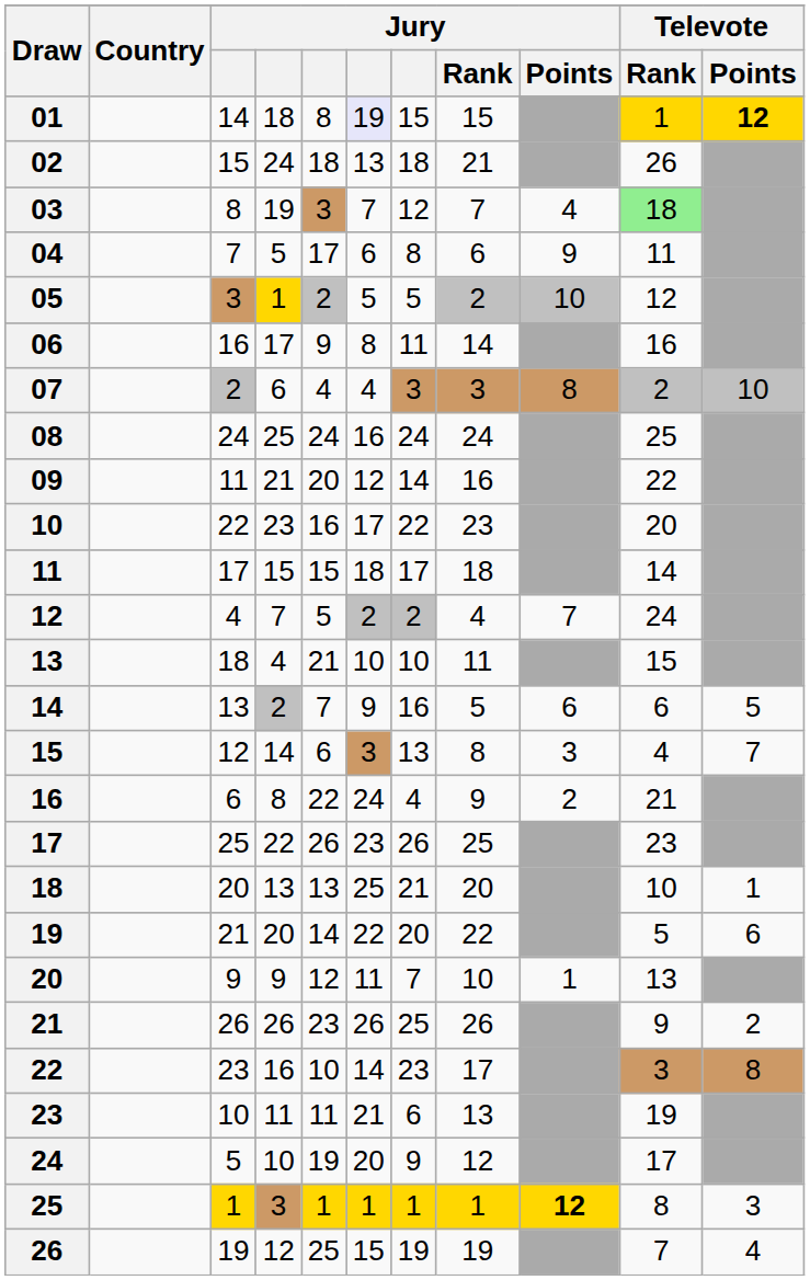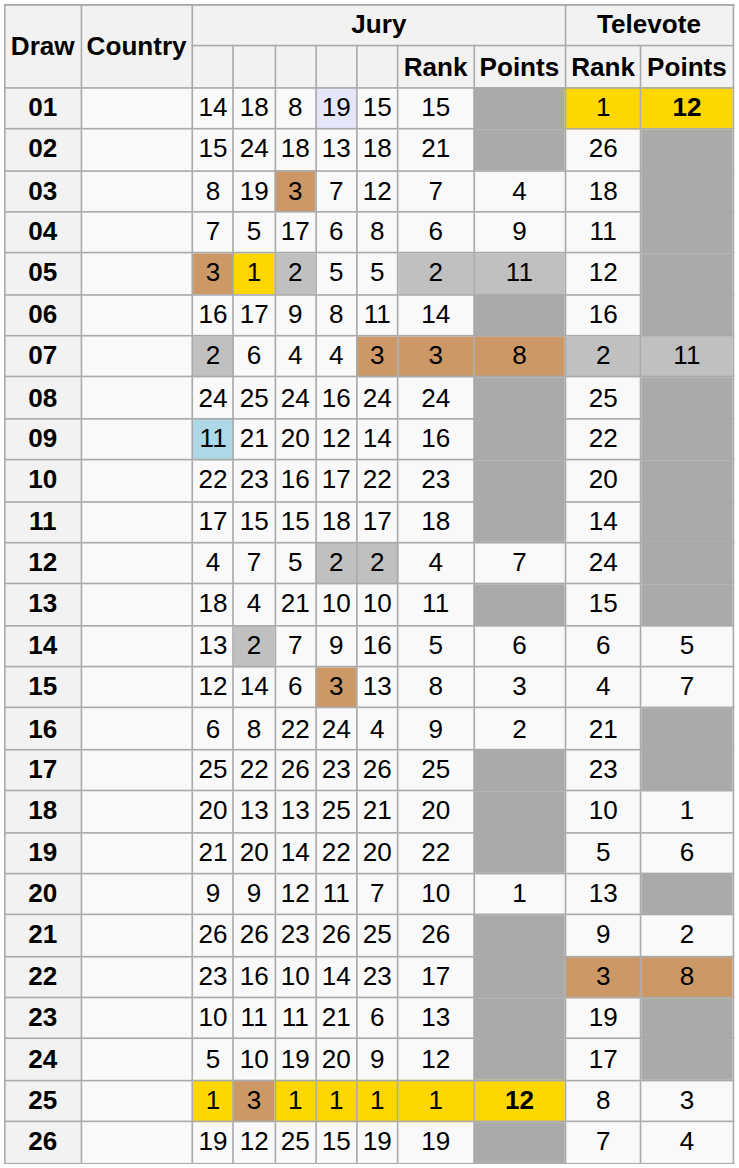03 | Televote / Rank: lightgreen background -> no background
05 | Jury / Points: 10 -> 11
07 | Televote / Points: 10 -> 11
09 | column 3: no background -> lightblue background
